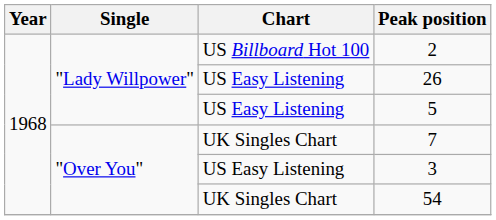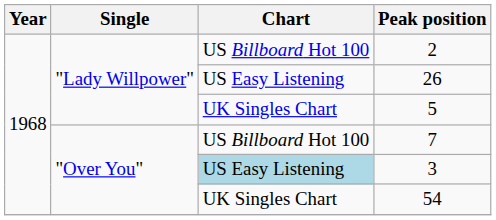5 | Chart: US Easy Listening -> UK Singles Chart
7 | Chart: UK Singles Chart -> US Billboard Hot 100
3 | Chart: no background -> lightblue background
